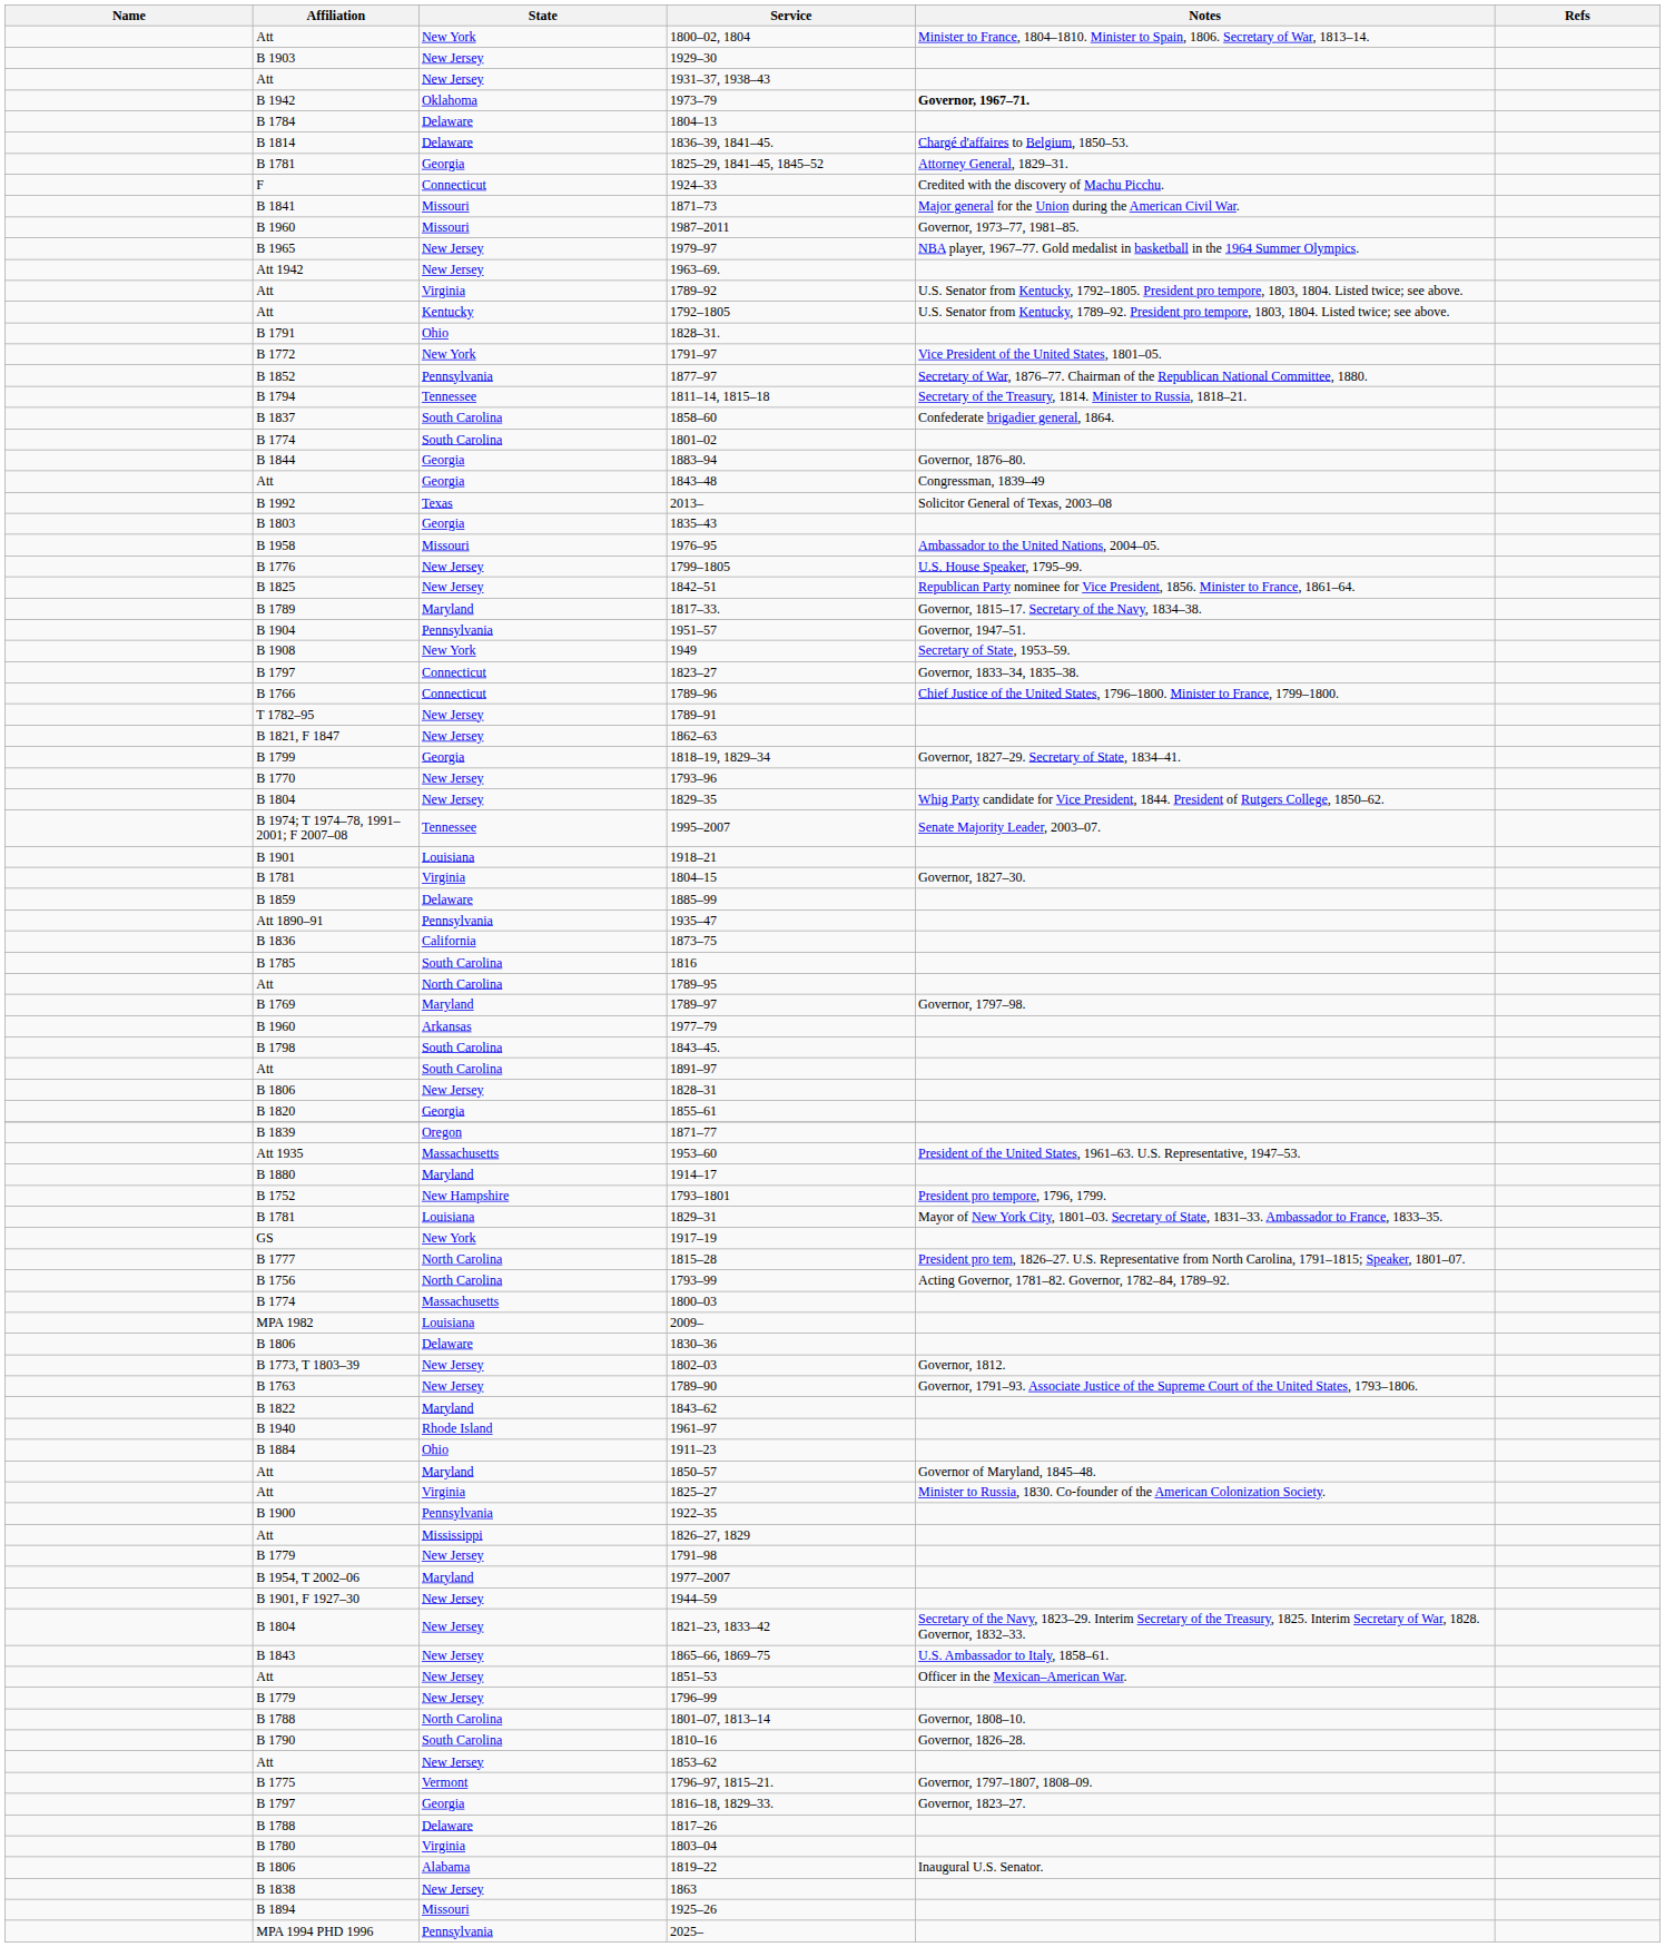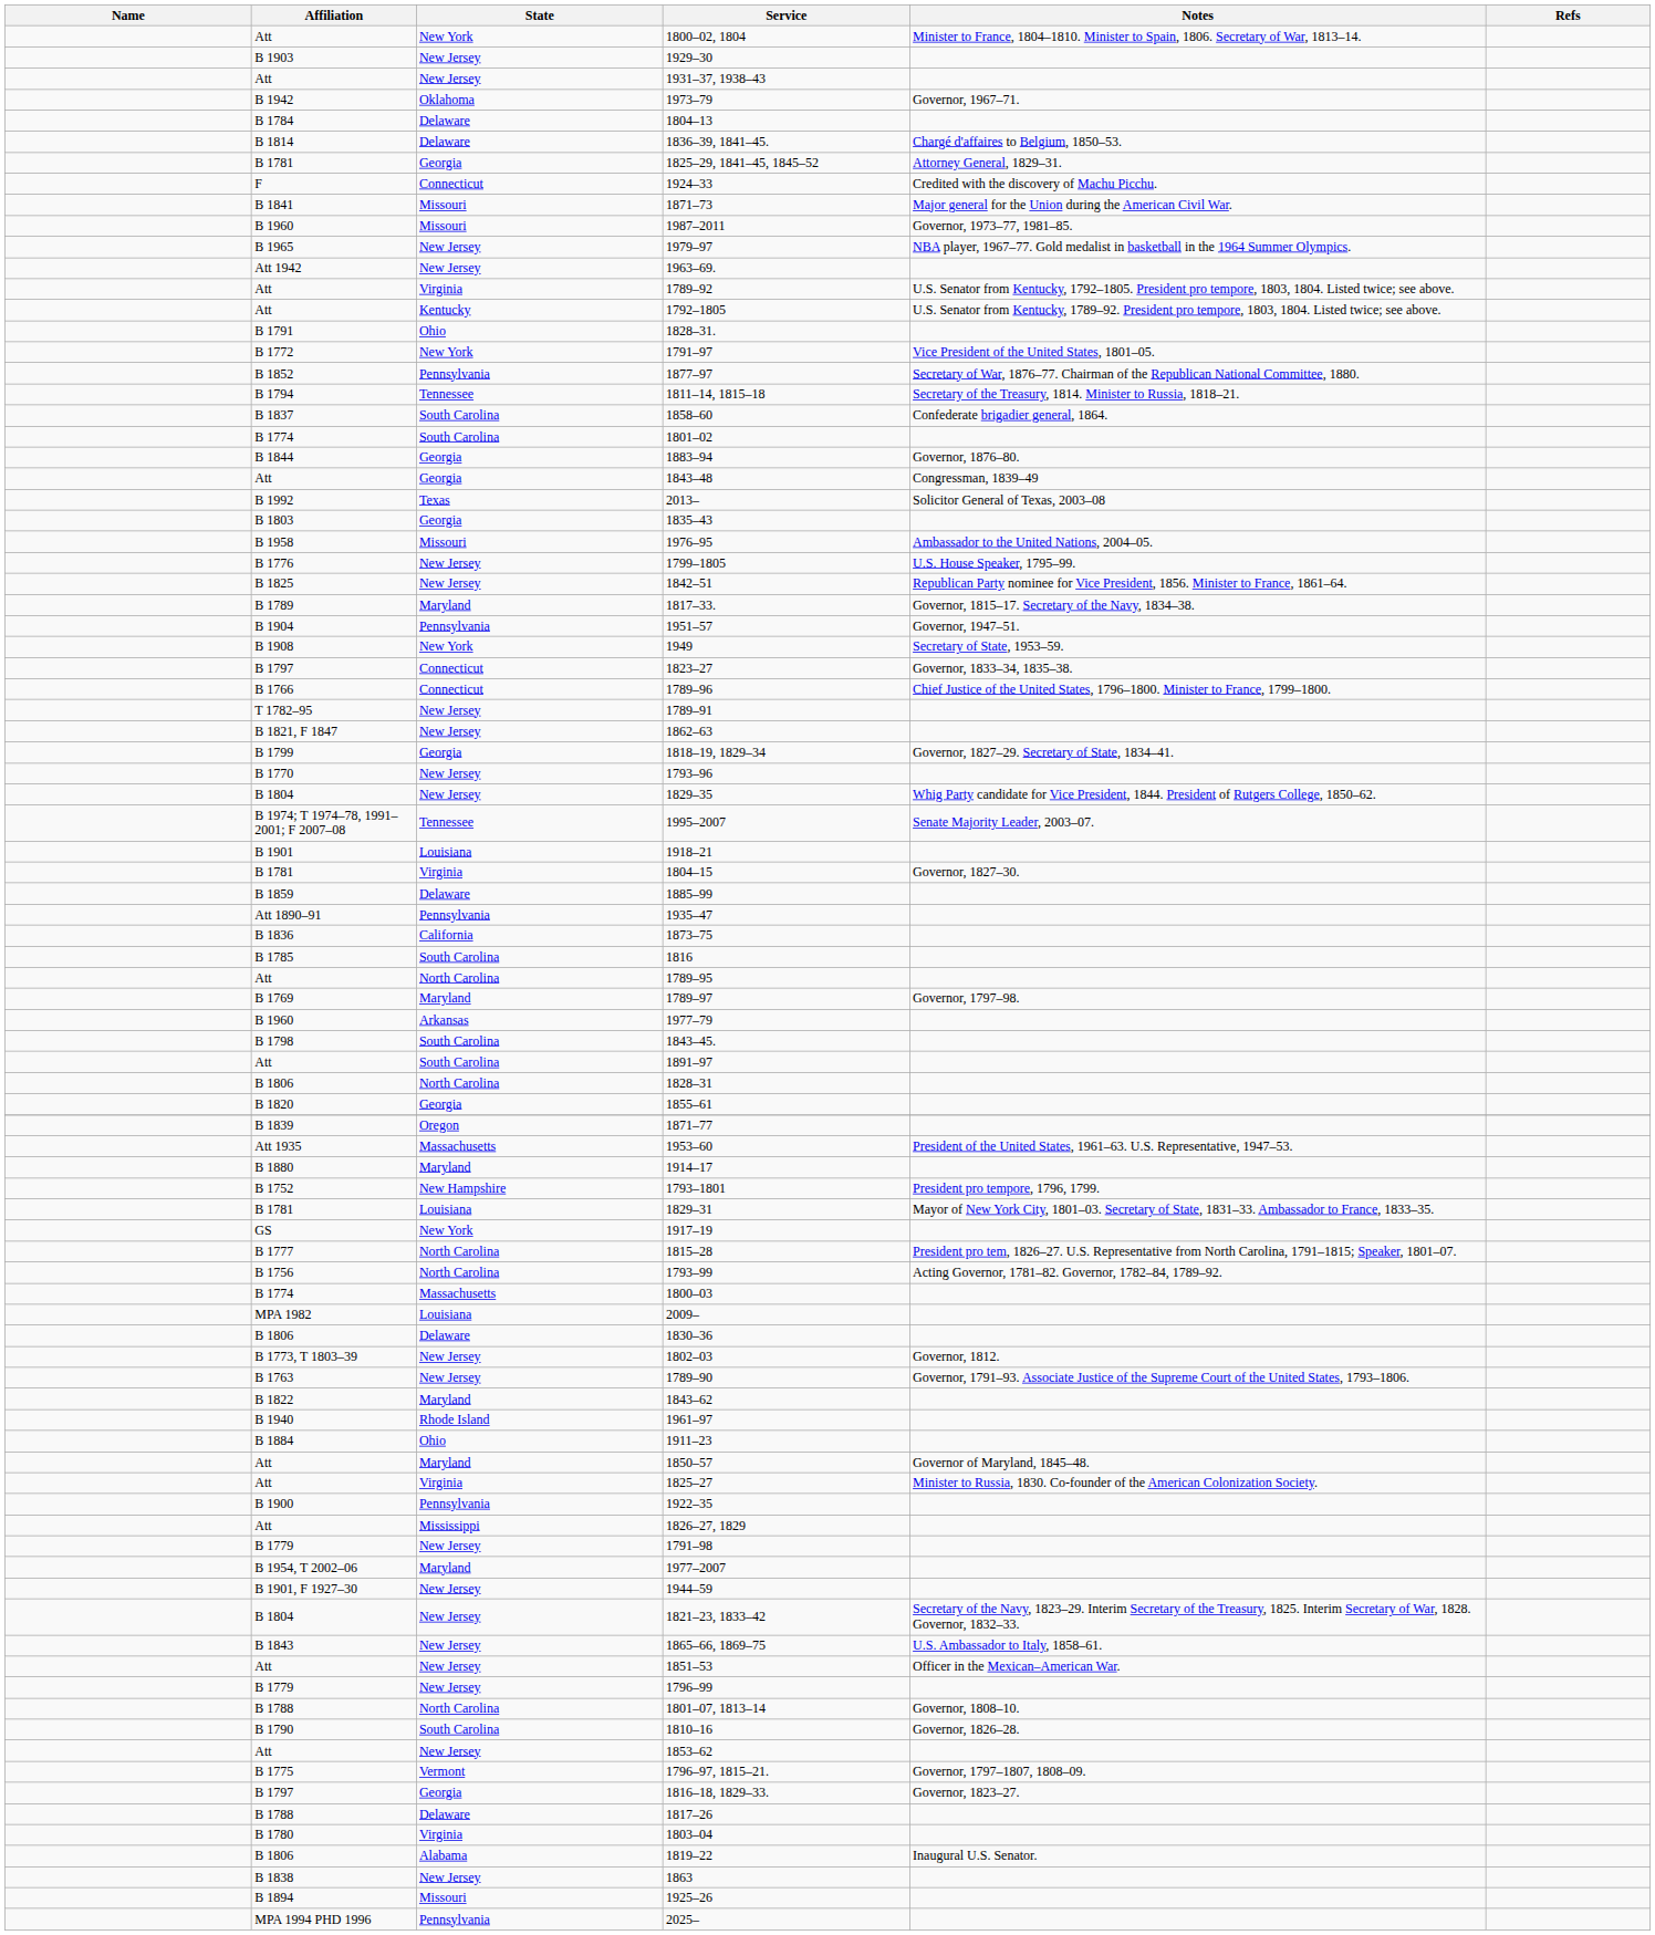1973–79 | Notes: bold -> normal
1828–31 | State: New Jersey -> North Carolina
